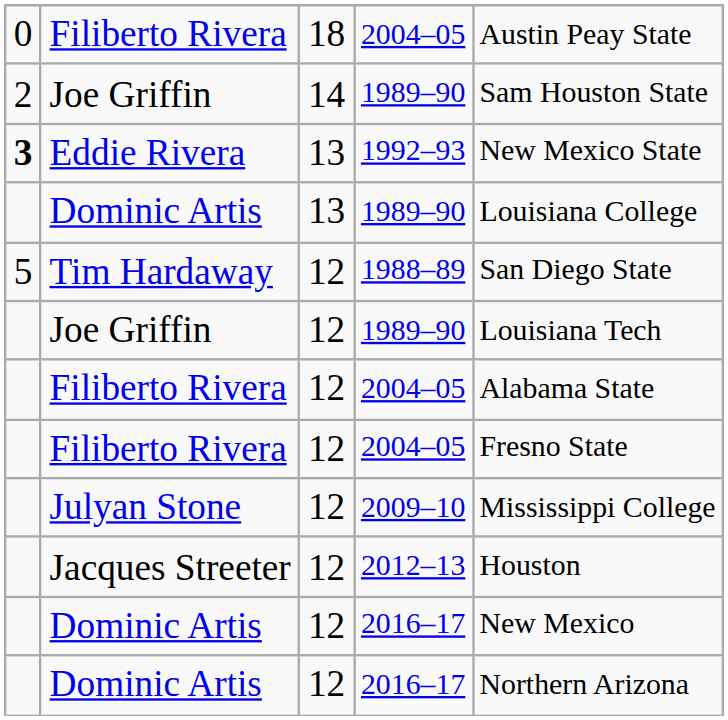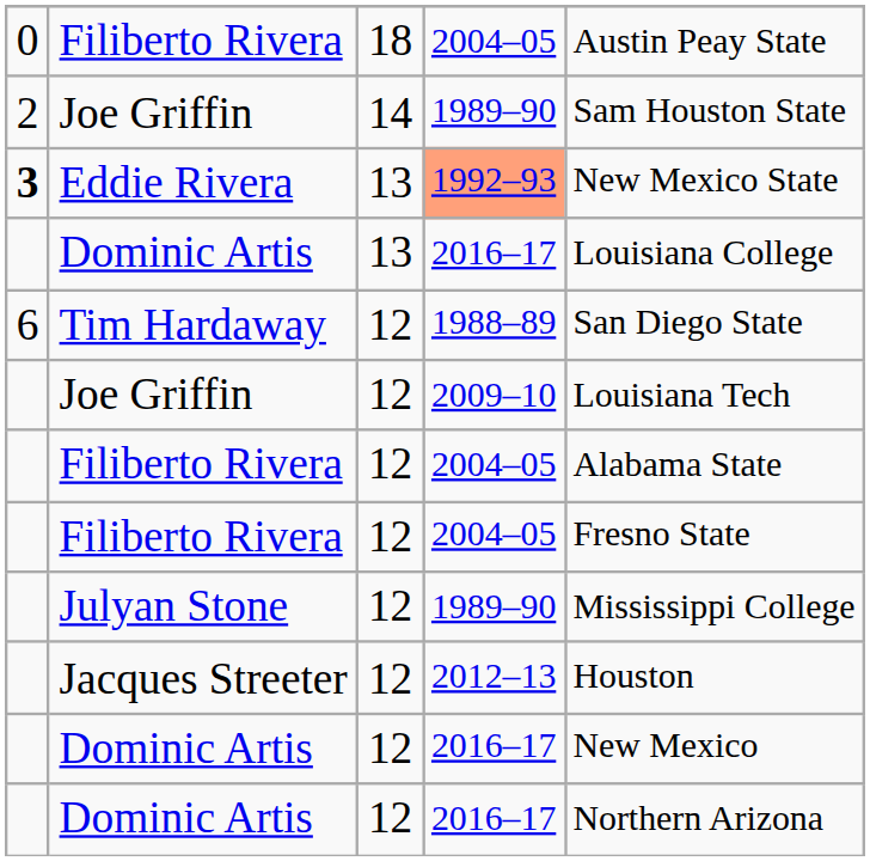Eddie Rivera | column 4: no background -> lightsalmon background
Dominic Artis / 13 | column 4: 1989–90 -> 2016–17
Tim Hardaway | column 1: 5 -> 6
Joe Griffin / 12 | column 4: 1989–90 -> 2009–10
Julyan Stone | column 4: 2009–10 -> 1989–90
